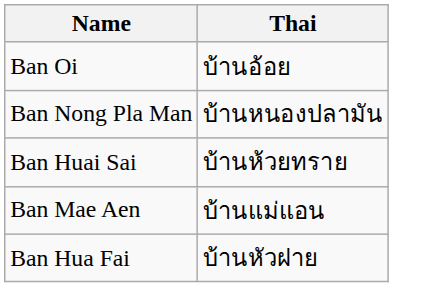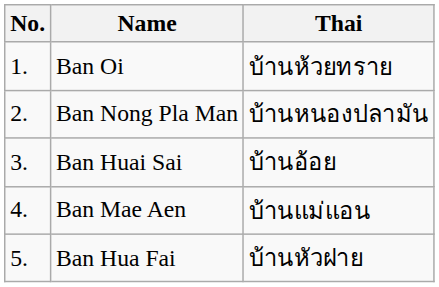+ column: No. | 1. | 2. | 3. | 4. | 5.
Ban Oi | Thai: บ้านอ้อย -> บ้านห้วยทราย
Ban Huai Sai | Thai: บ้านห้วยทราย -> บ้านอ้อย
